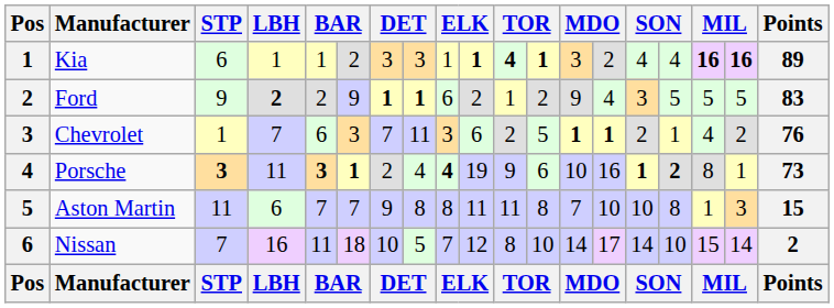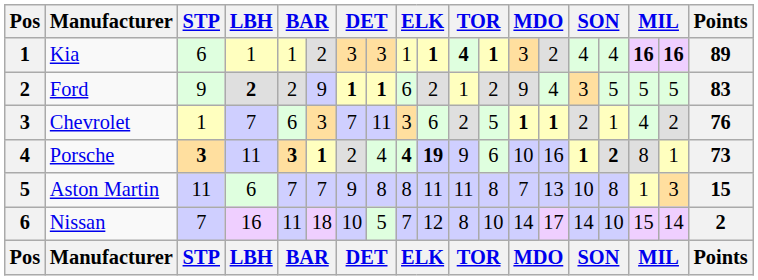Porsche | column 10: normal -> bold
Aston Martin | column 14: 10 -> 13
